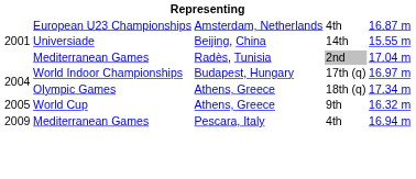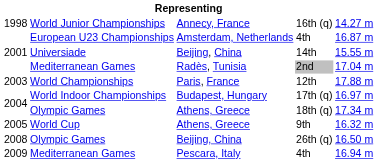+ row: 1998 | World Junior Championships | Annecy, France | 16th (q) | 14.27 m
+ row: 2003 | World Championships | Paris, France | 12th | 17.88 m
+ row: 2008 | Olympic Games | Beijing, China | 26th (q) | 16.50 m
